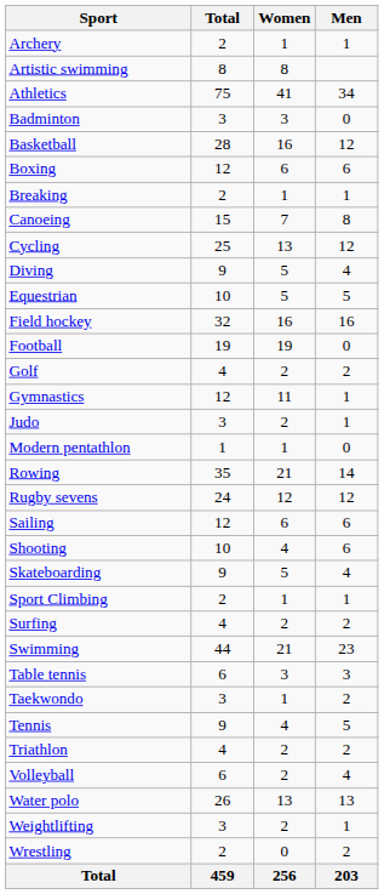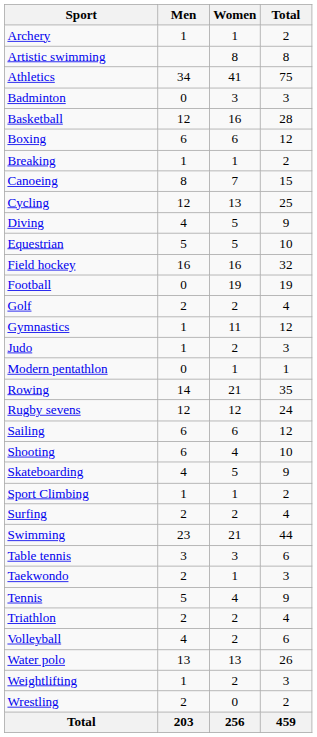columns swapped: Men <-> Total
